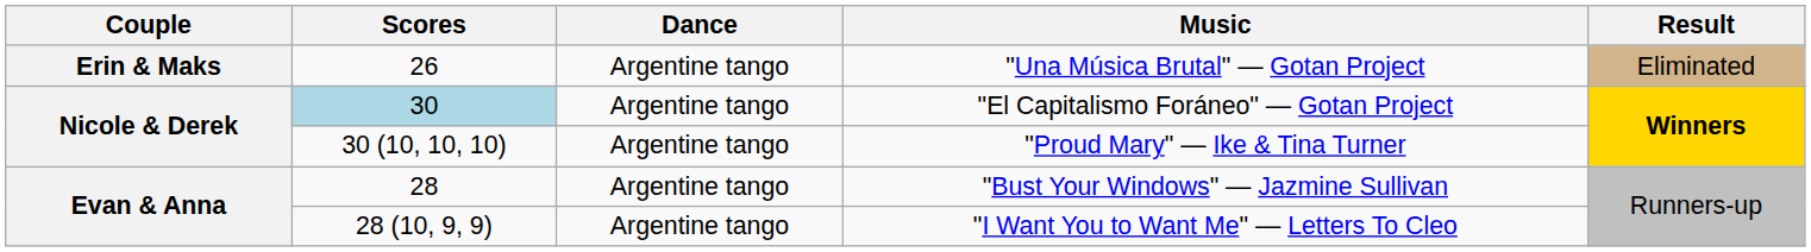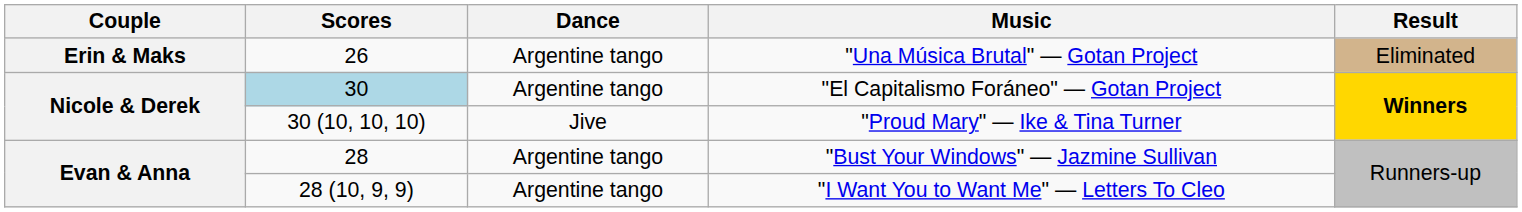"Proud Mary" — Ike & Tina Turner | Dance: Argentine tango -> Jive
